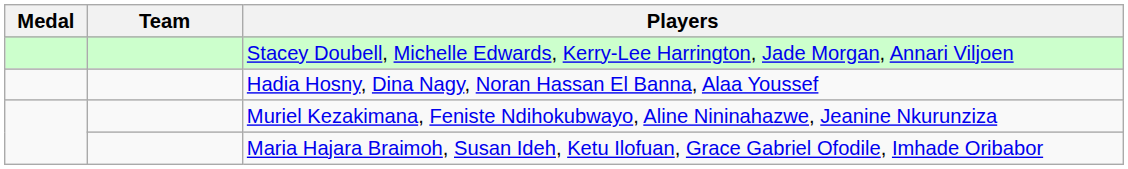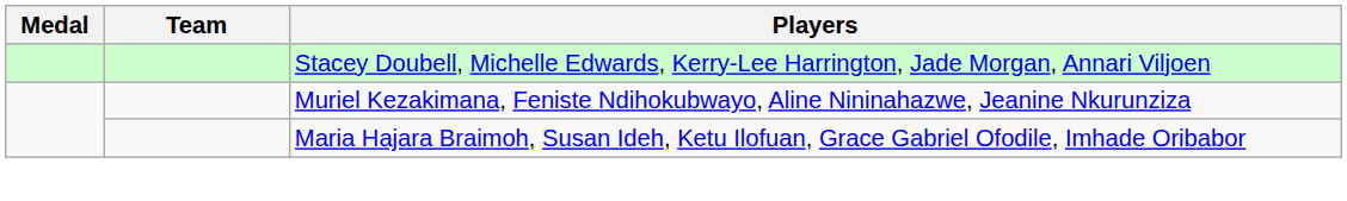- row: Hadia Hosny, Dina Nagy, Noran Hassan El Banna, Alaa Youssef
